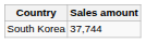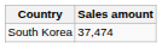South Korea | Sales amount: 37,744 -> 37,474
